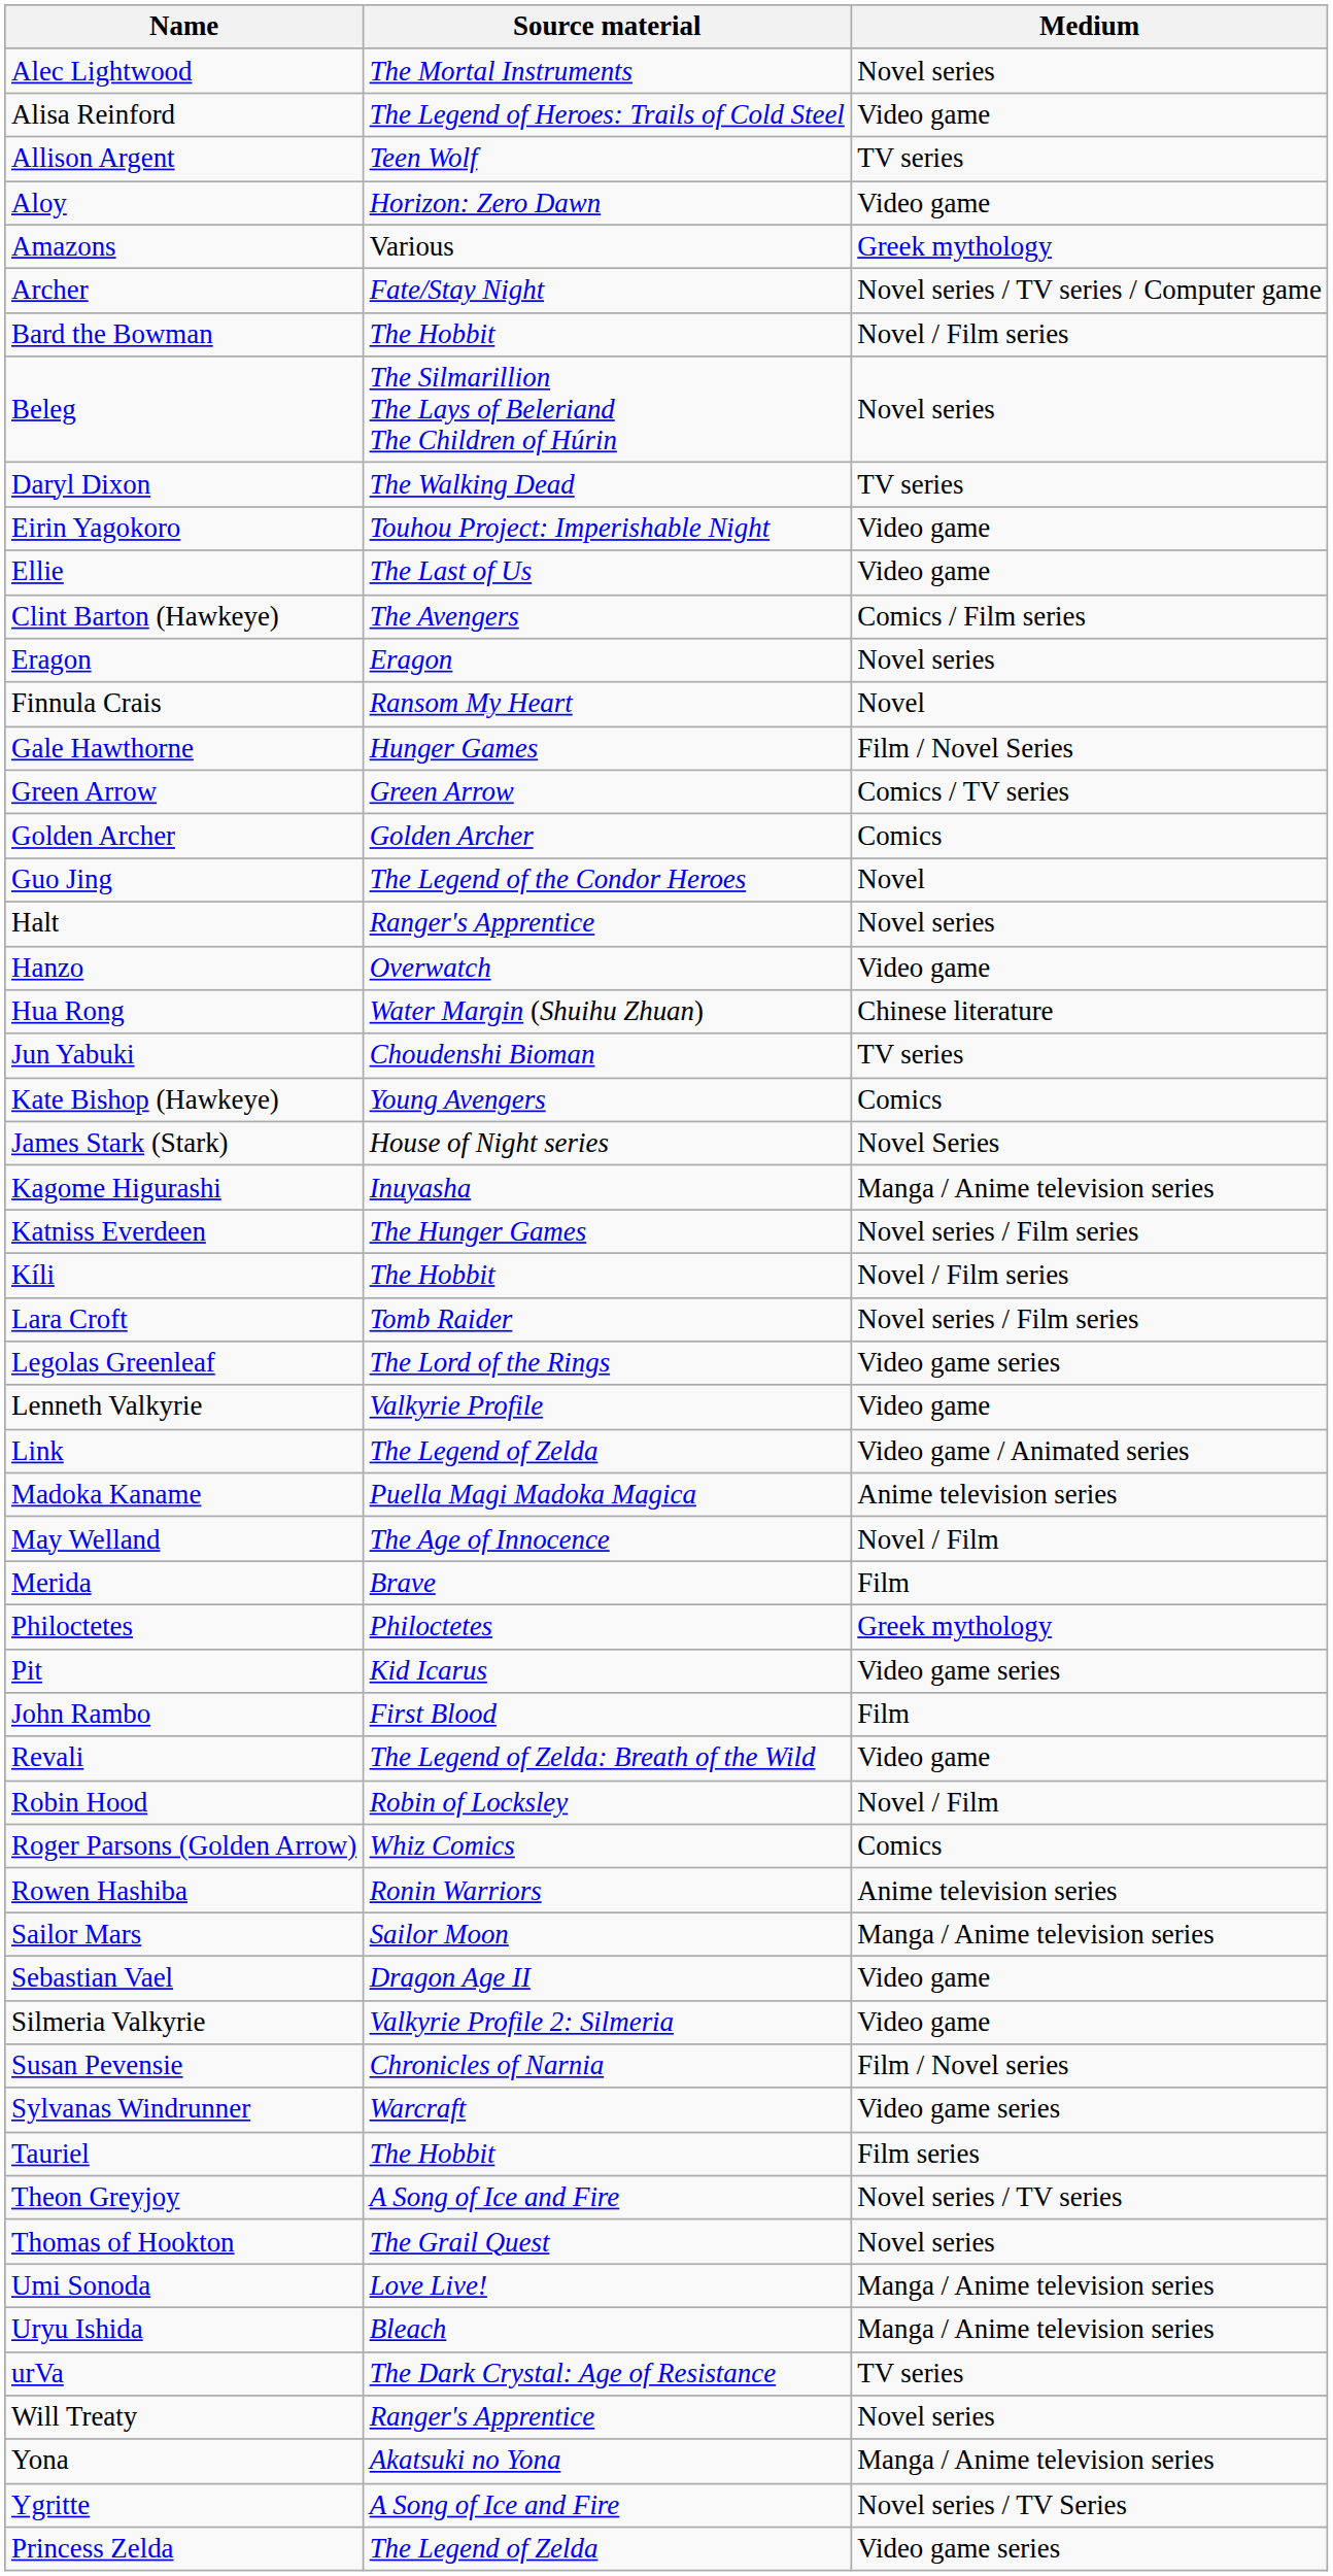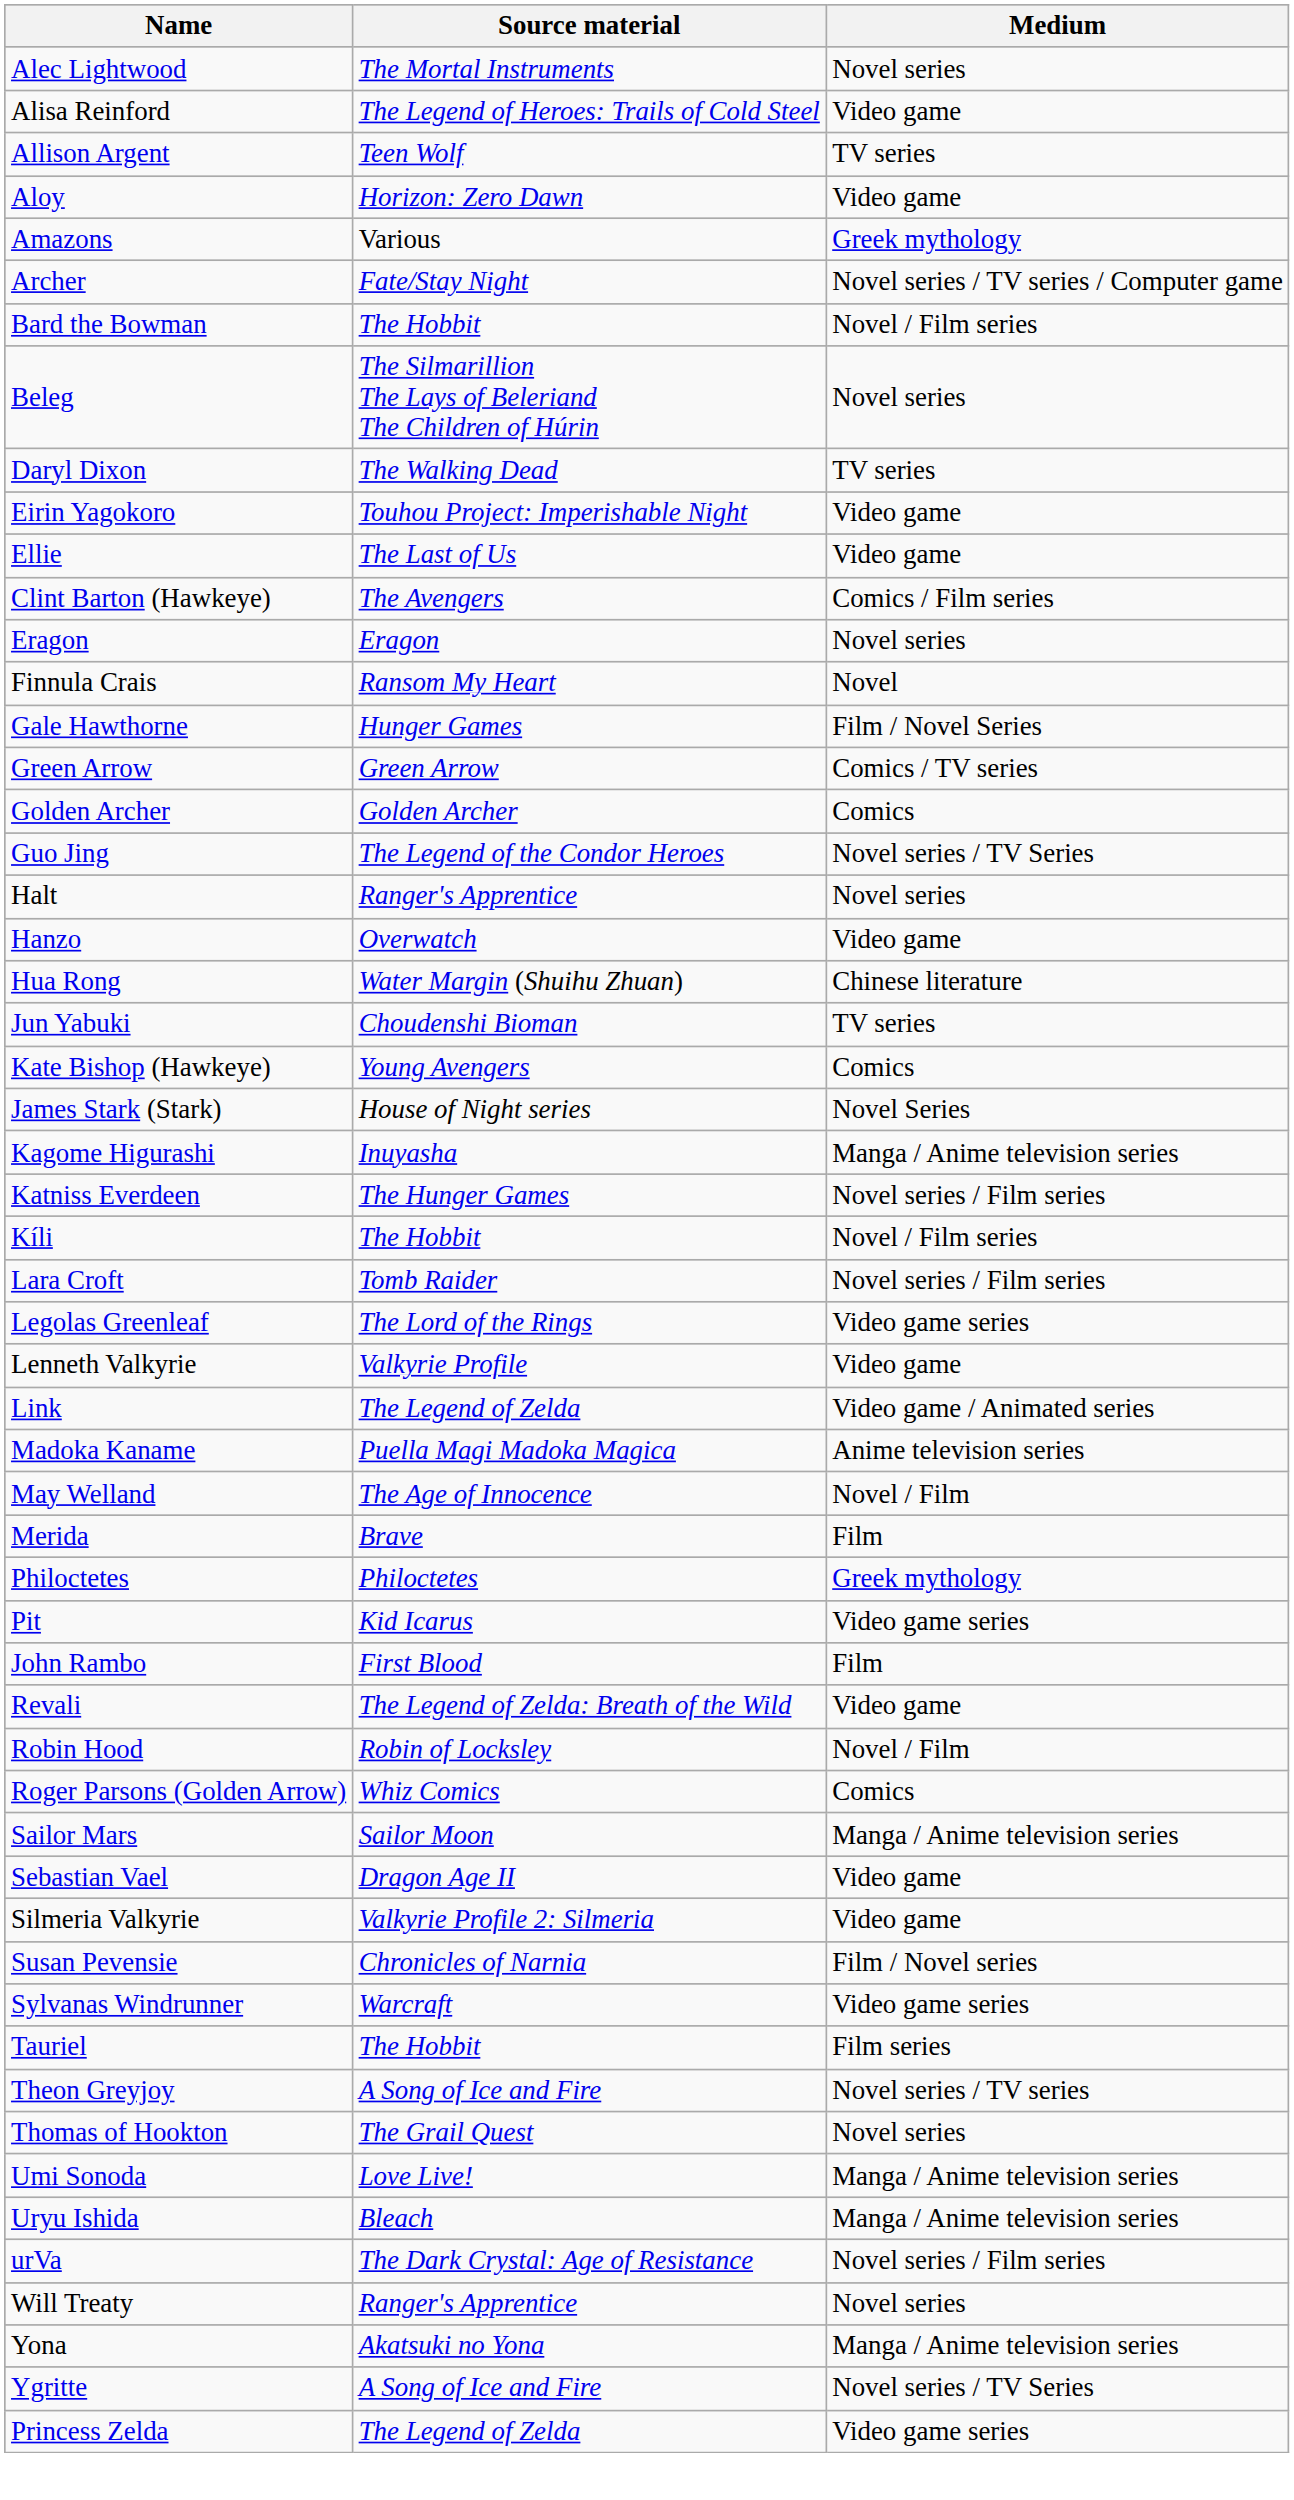Guo Jing | Medium: Novel -> Novel series / TV Series
- row: Rowen Hashiba | Ronin Warriors | Anime television series
urVa | Medium: TV series -> Novel series / Film series
